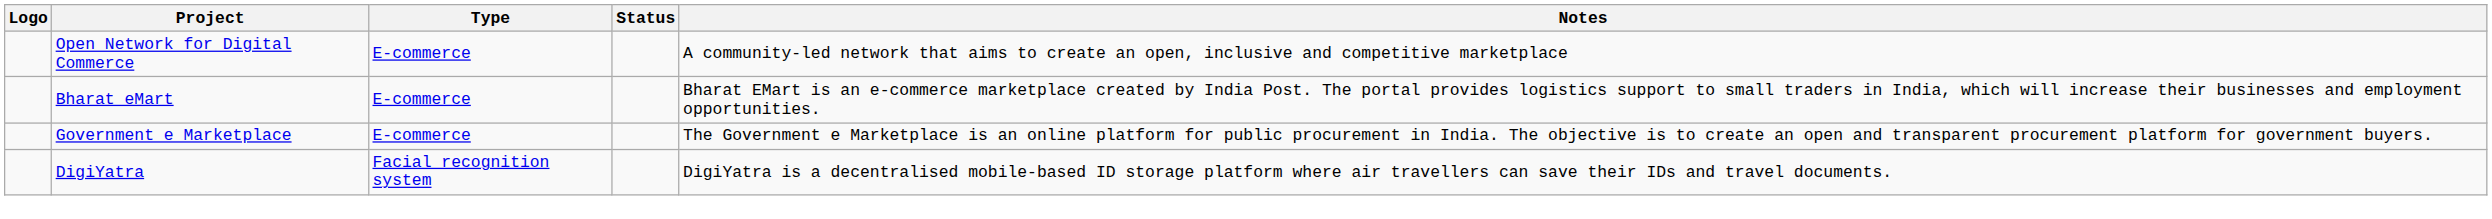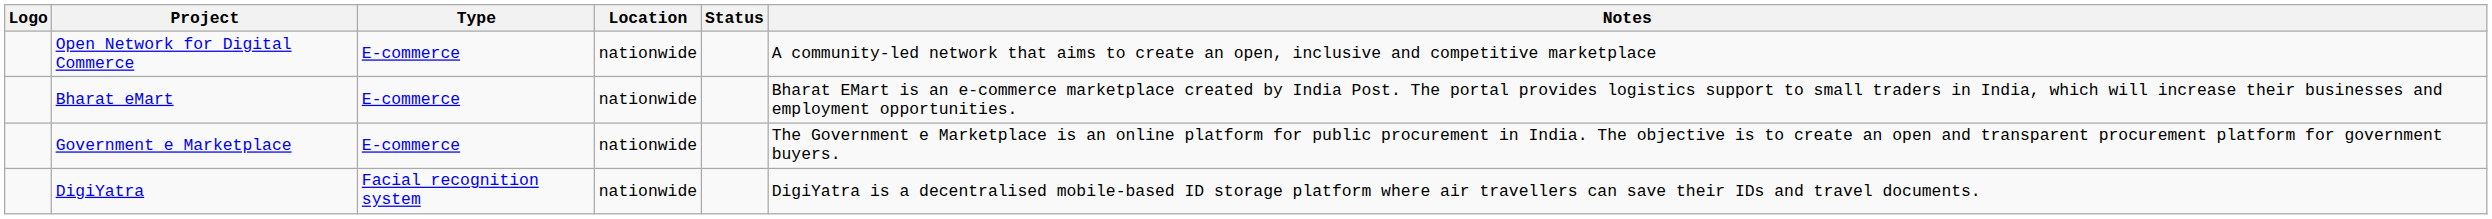+ column: Location | nationwide | nationwide | nationwide | nationwide
